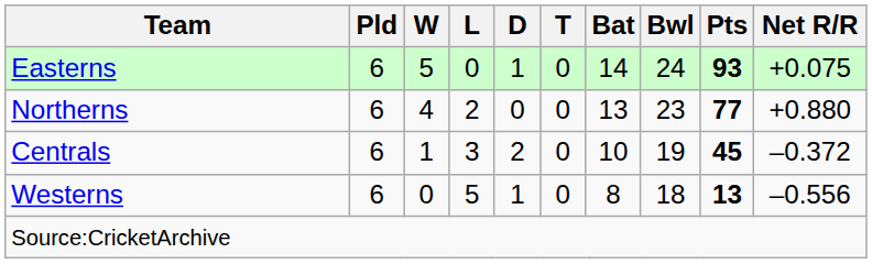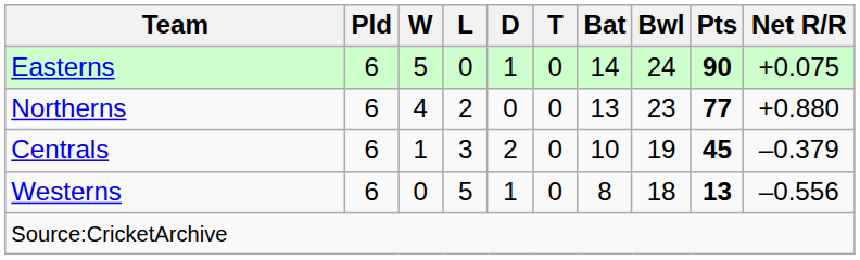Easterns | Pts: 93 -> 90
Centrals | Net R/R: –0.372 -> –0.379
